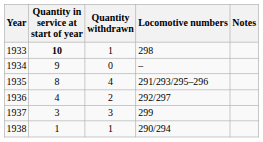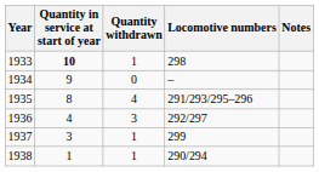1936 | Quantity withdrawn: 2 -> 3
1937 | Quantity withdrawn: 3 -> 1
